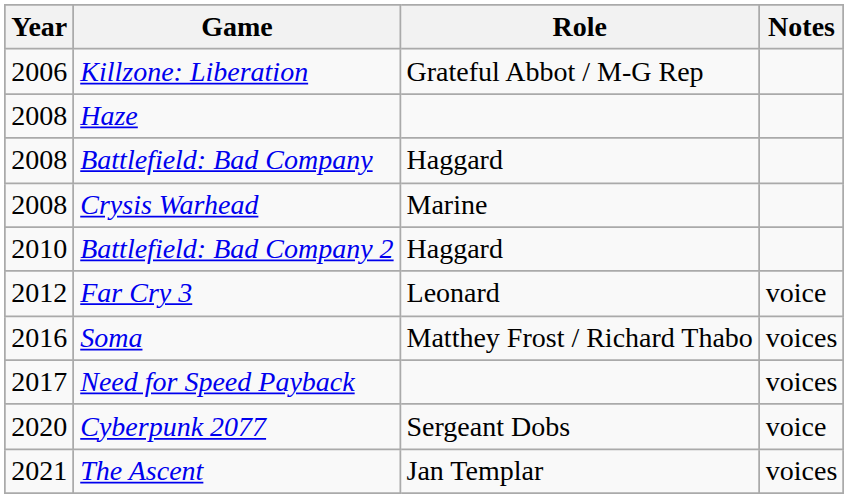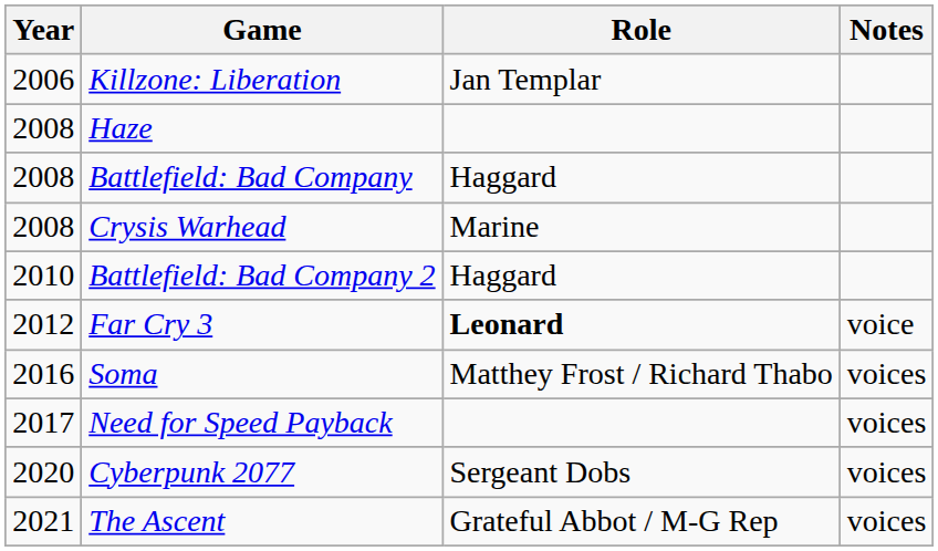Killzone: Liberation | Role: Grateful Abbot / M-G Rep -> Jan Templar
Far Cry 3 | Role: normal -> bold
Cyberpunk 2077 | Notes: voice -> voices
The Ascent | Role: Jan Templar -> Grateful Abbot / M-G Rep
